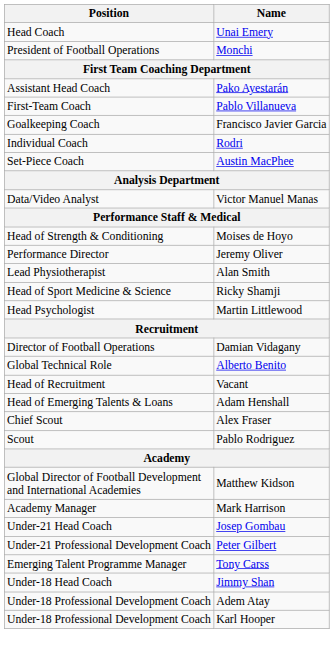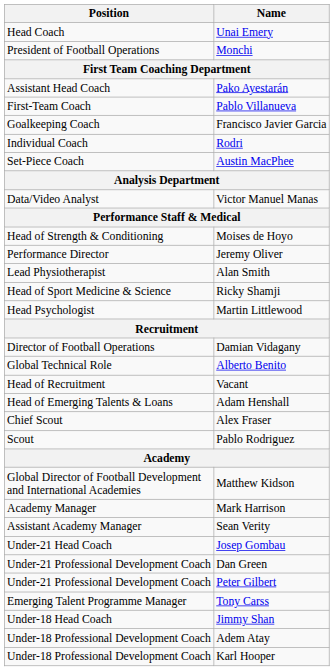+ row: Assistant Academy Manager | Sean Verity
+ row: Under-21 Professional Development Coach | Dan Green
